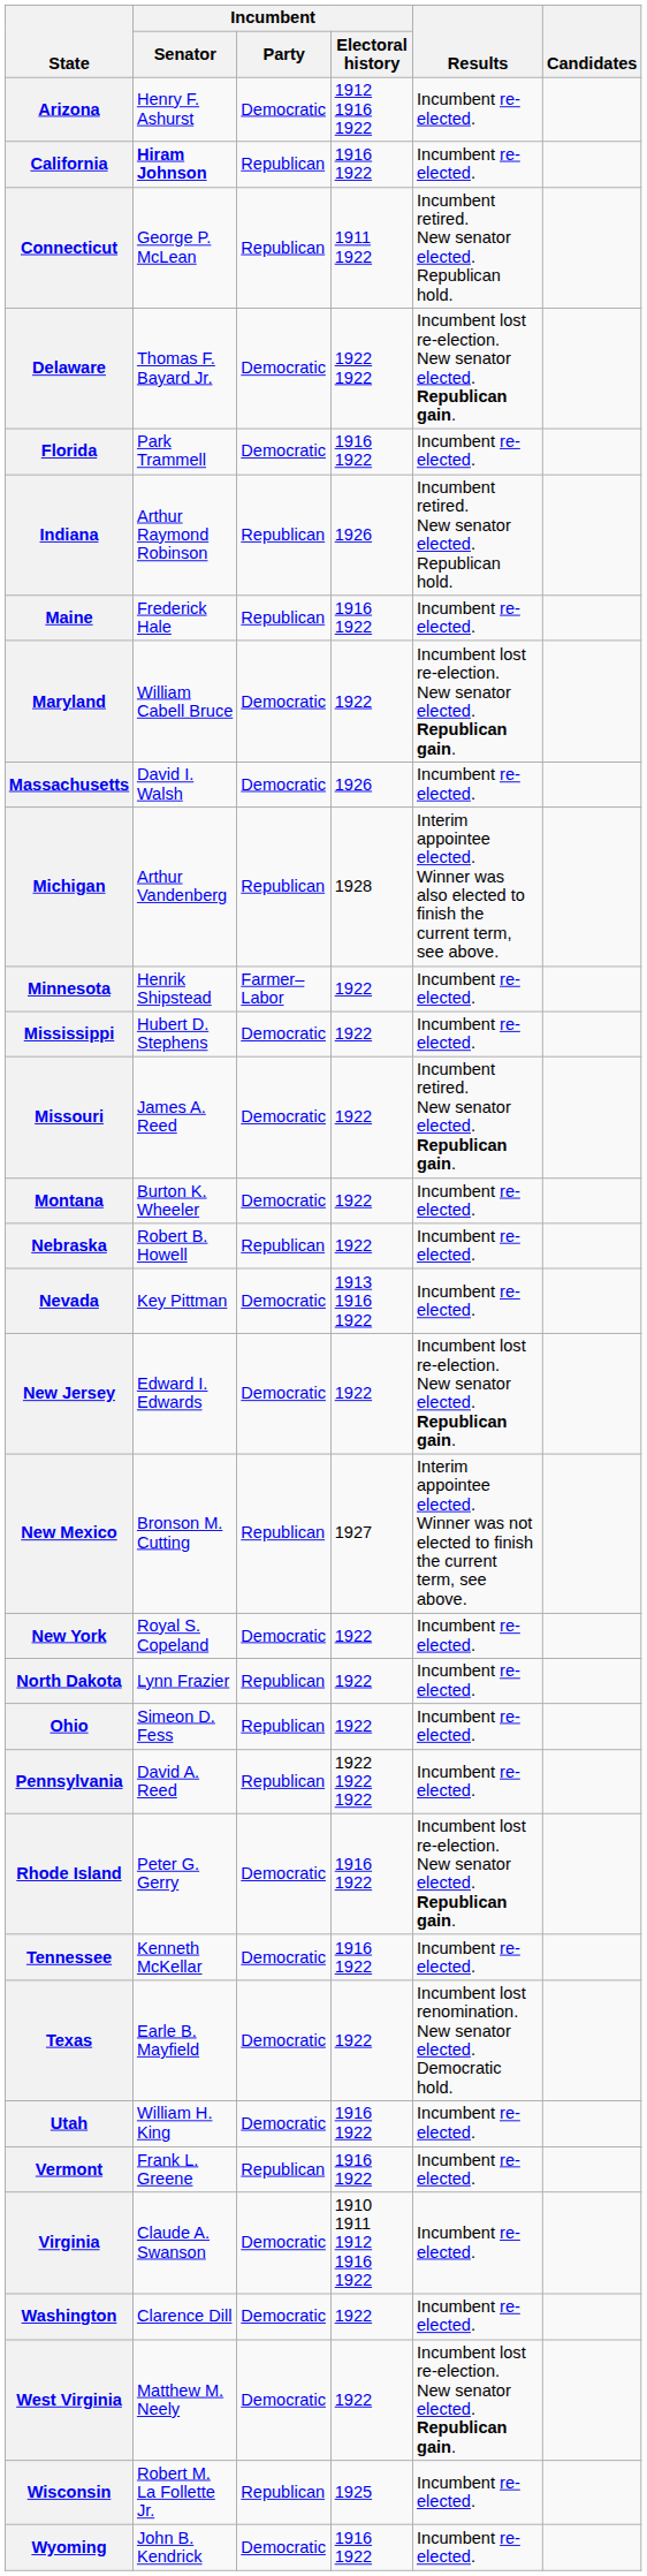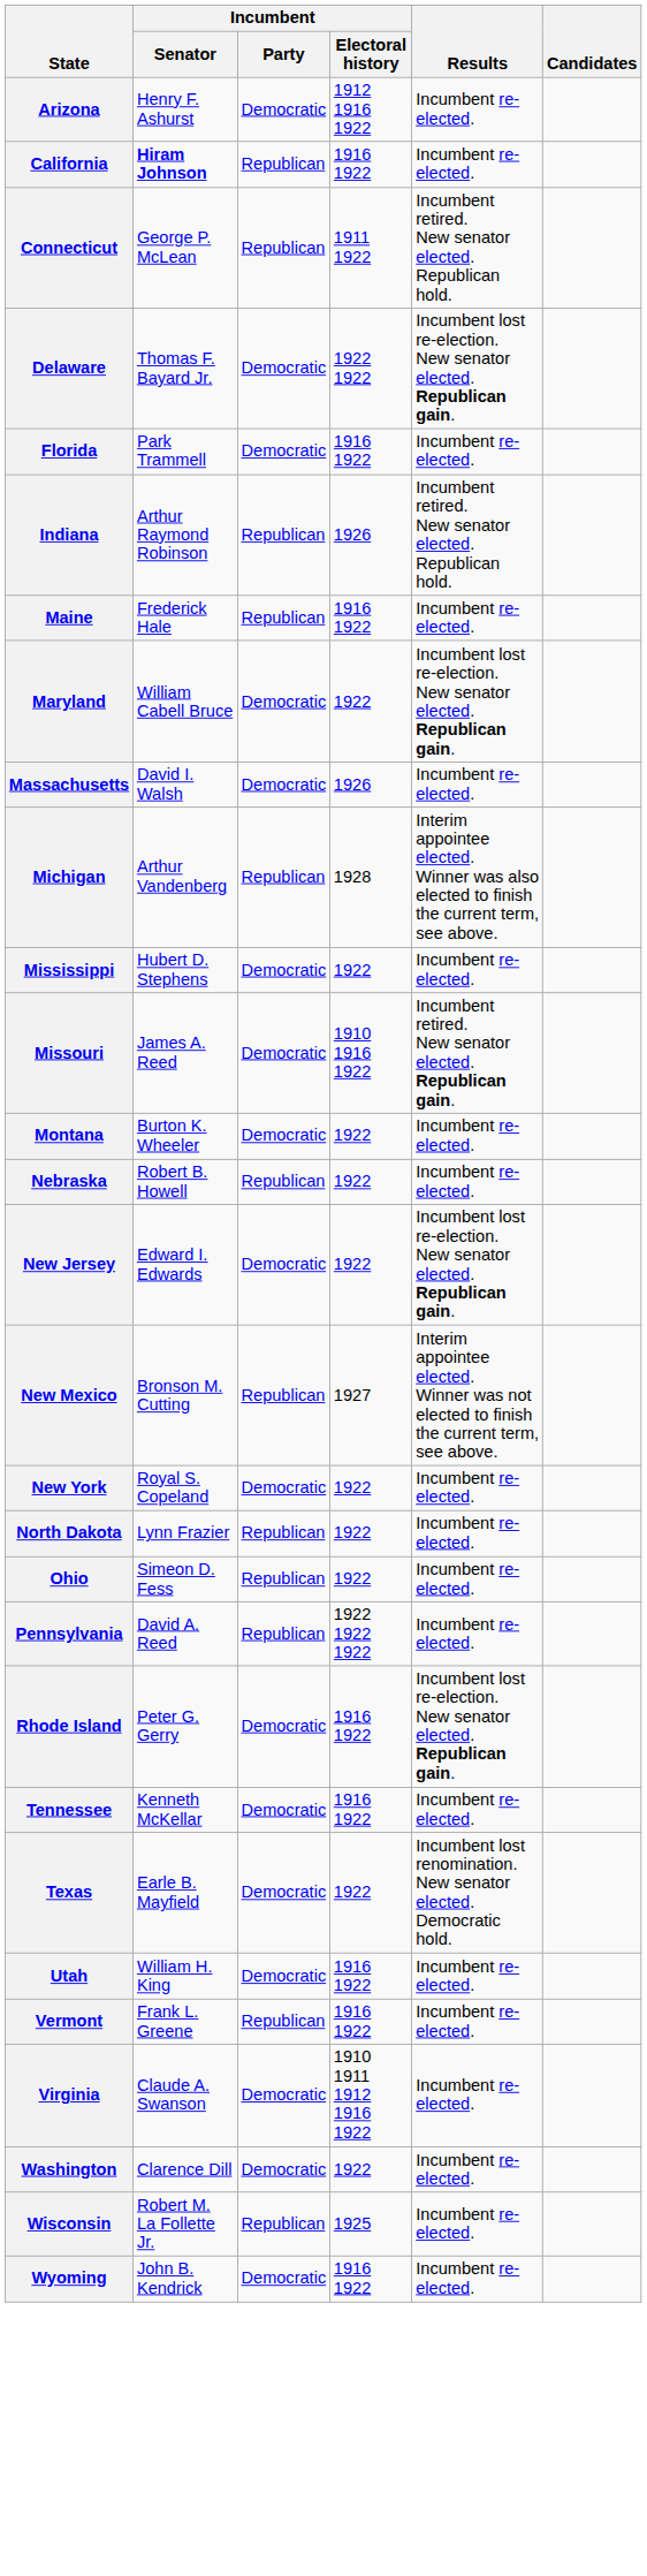- row: Minnesota | Henrik Shipstead | Farmer–Labor | 1922 | Incumbent re-elected.
Missouri | Incumbent / Electoral history: 1922 -> 1910 1916 1922
- row: Nevada | Key Pittman | Democratic | 1913 1916 1922 | Incumbent re-elected.
- row: West Virginia | Matthew M. Neely | Democratic | 1922 | Incumbent lost re-election. New senator elected. Republican gain.
